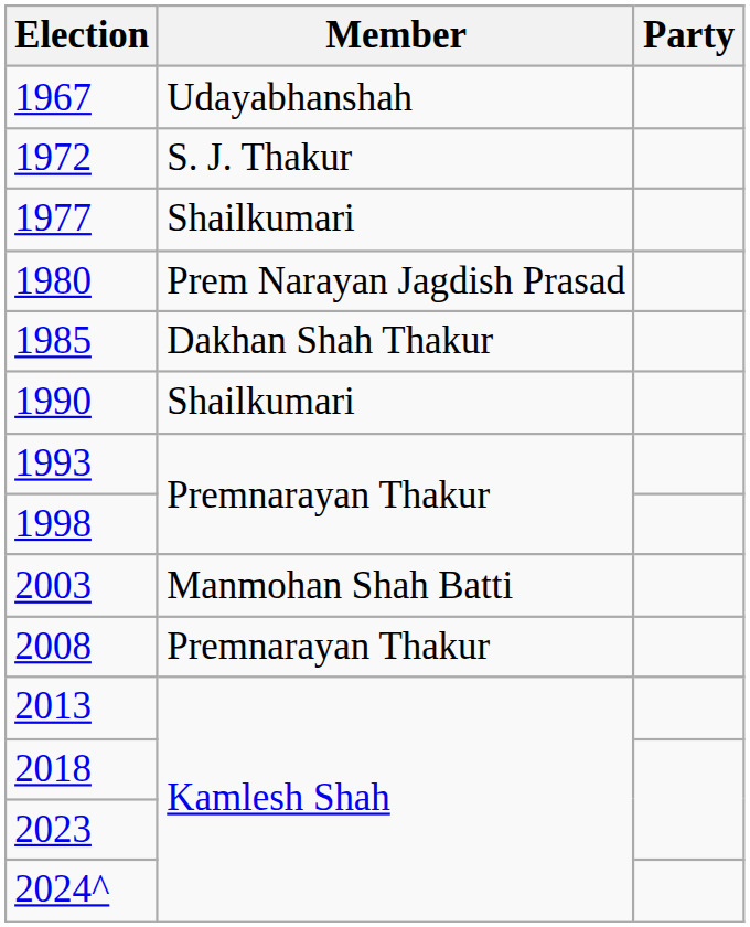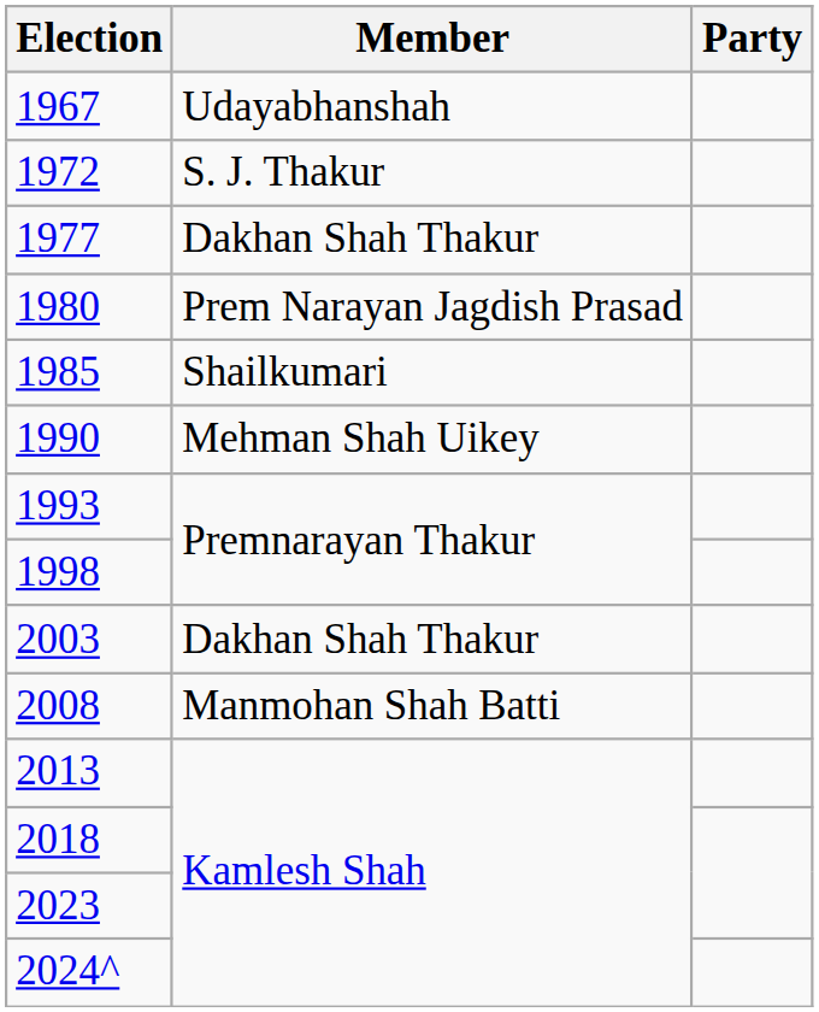1977 | Member: Shailkumari -> Dakhan Shah Thakur
1985 | Member: Dakhan Shah Thakur -> Shailkumari
1990 | Member: Shailkumari -> Mehman Shah Uikey
2003 | Member: Manmohan Shah Batti -> Dakhan Shah Thakur
2008 | Member: Premnarayan Thakur -> Manmohan Shah Batti
